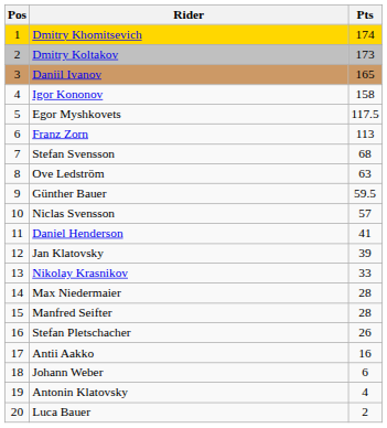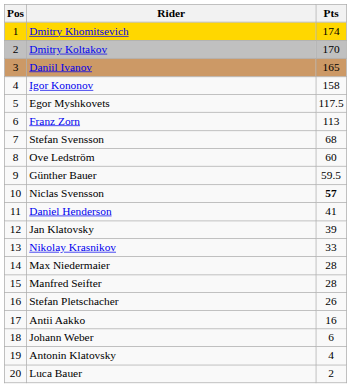Dmitry Koltakov | Pts: 173 -> 170
Ove Ledström | Pts: 63 -> 60
Niclas Svensson | Pts: normal -> bold
